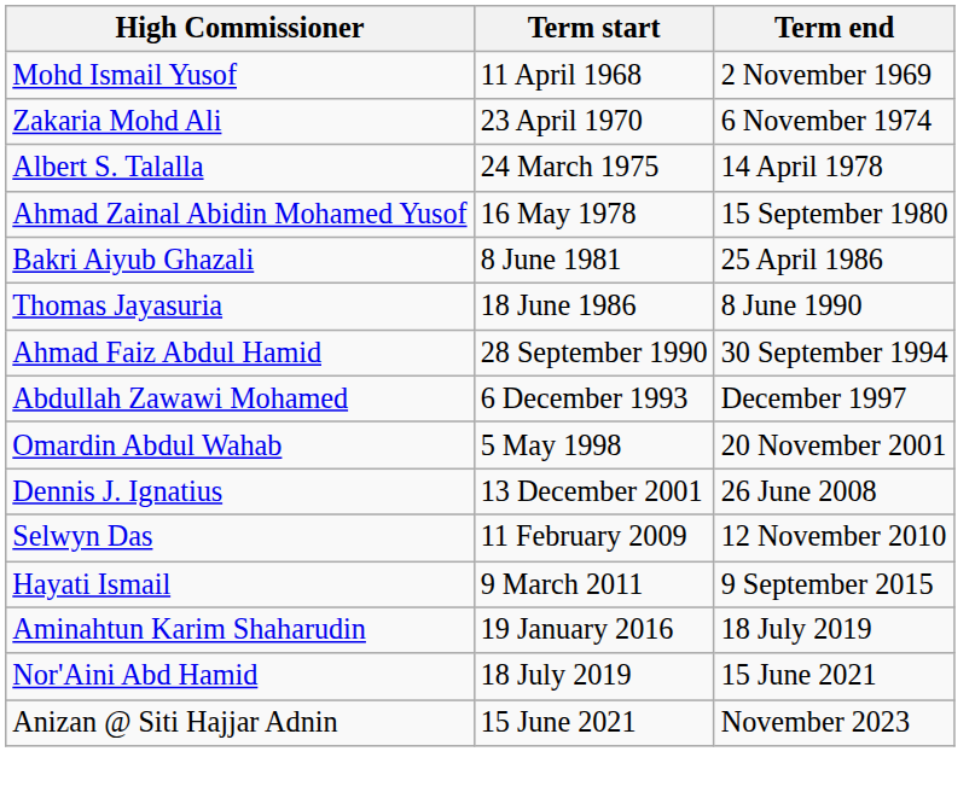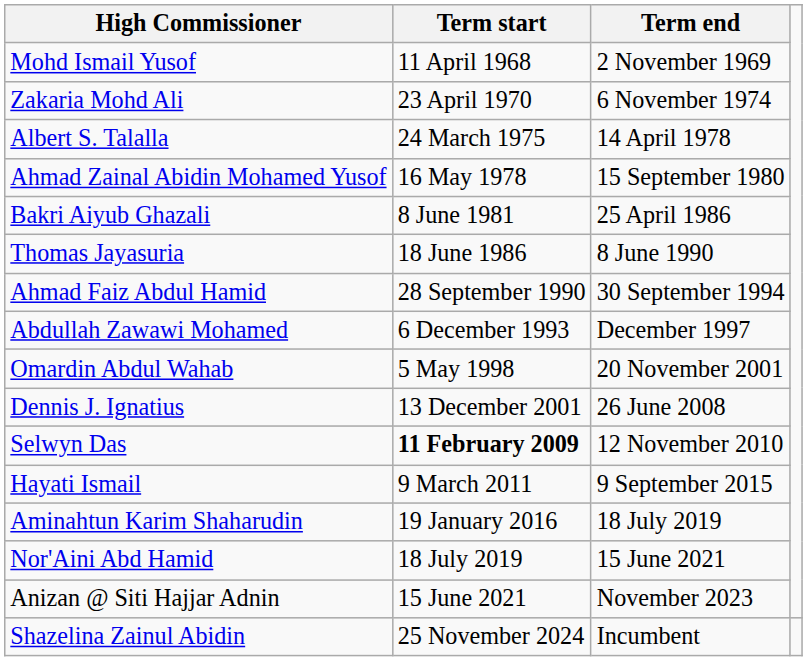Selwyn Das | Term start: normal -> bold
+ row: Shazelina Zainul Abidin | 25 November 2024 | Incumbent
